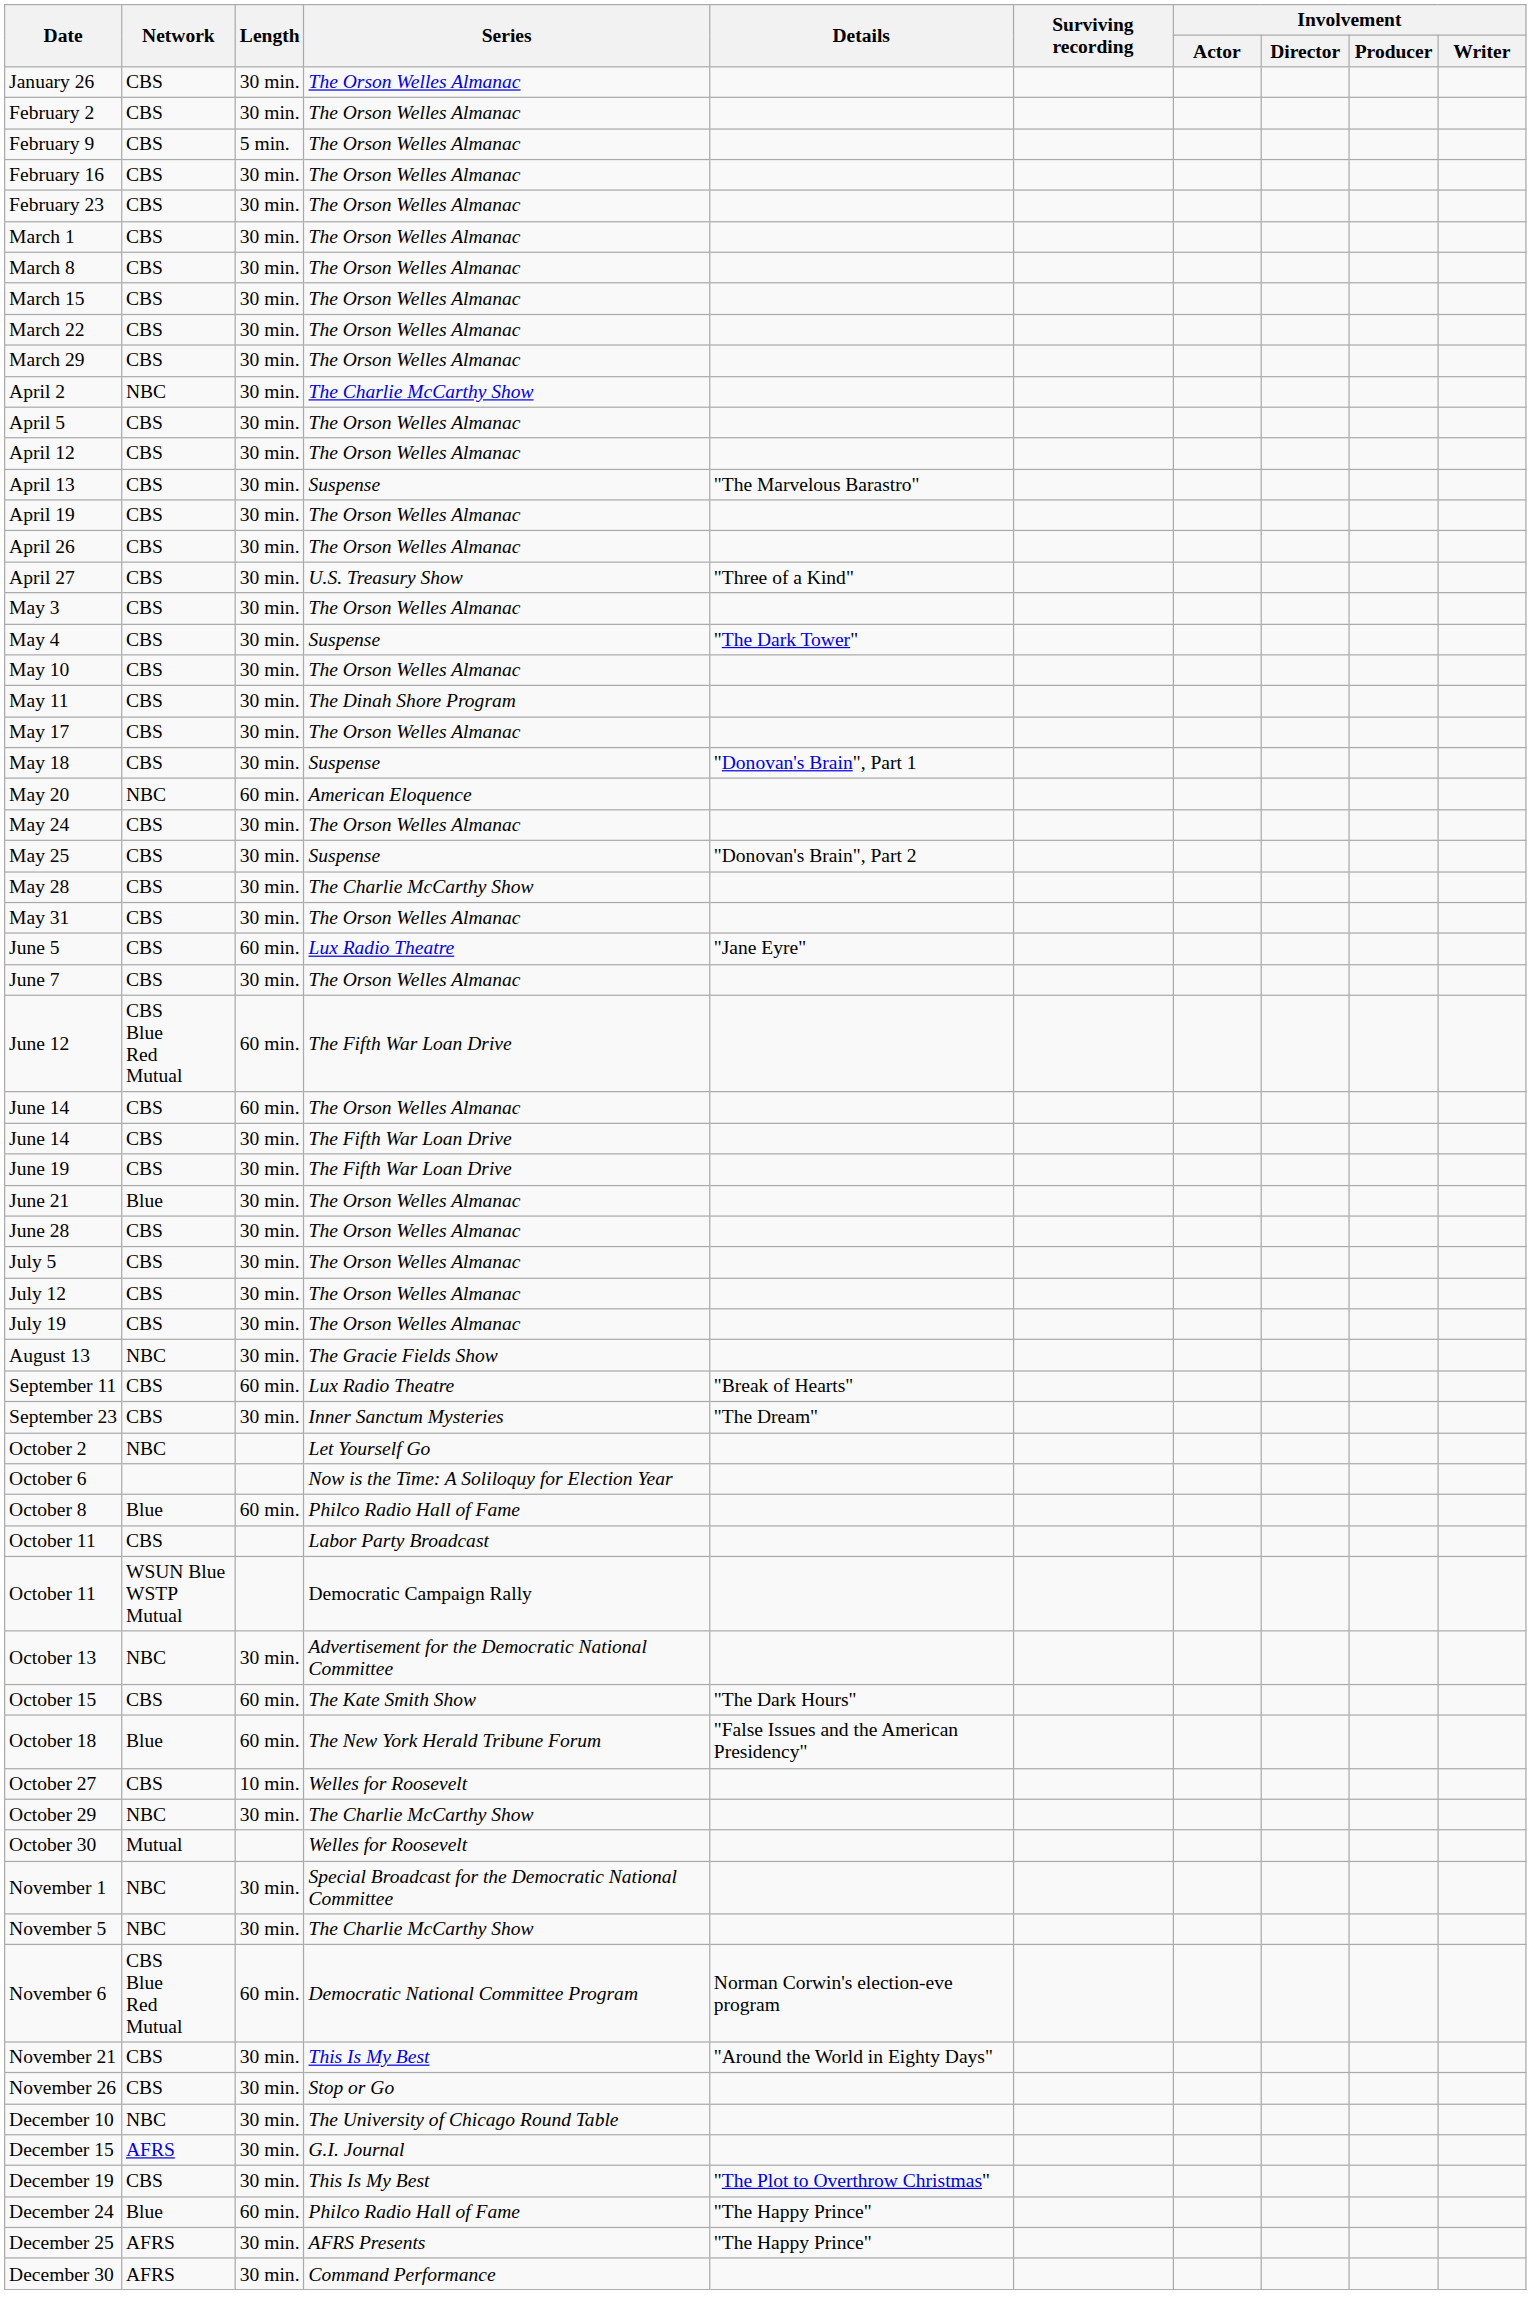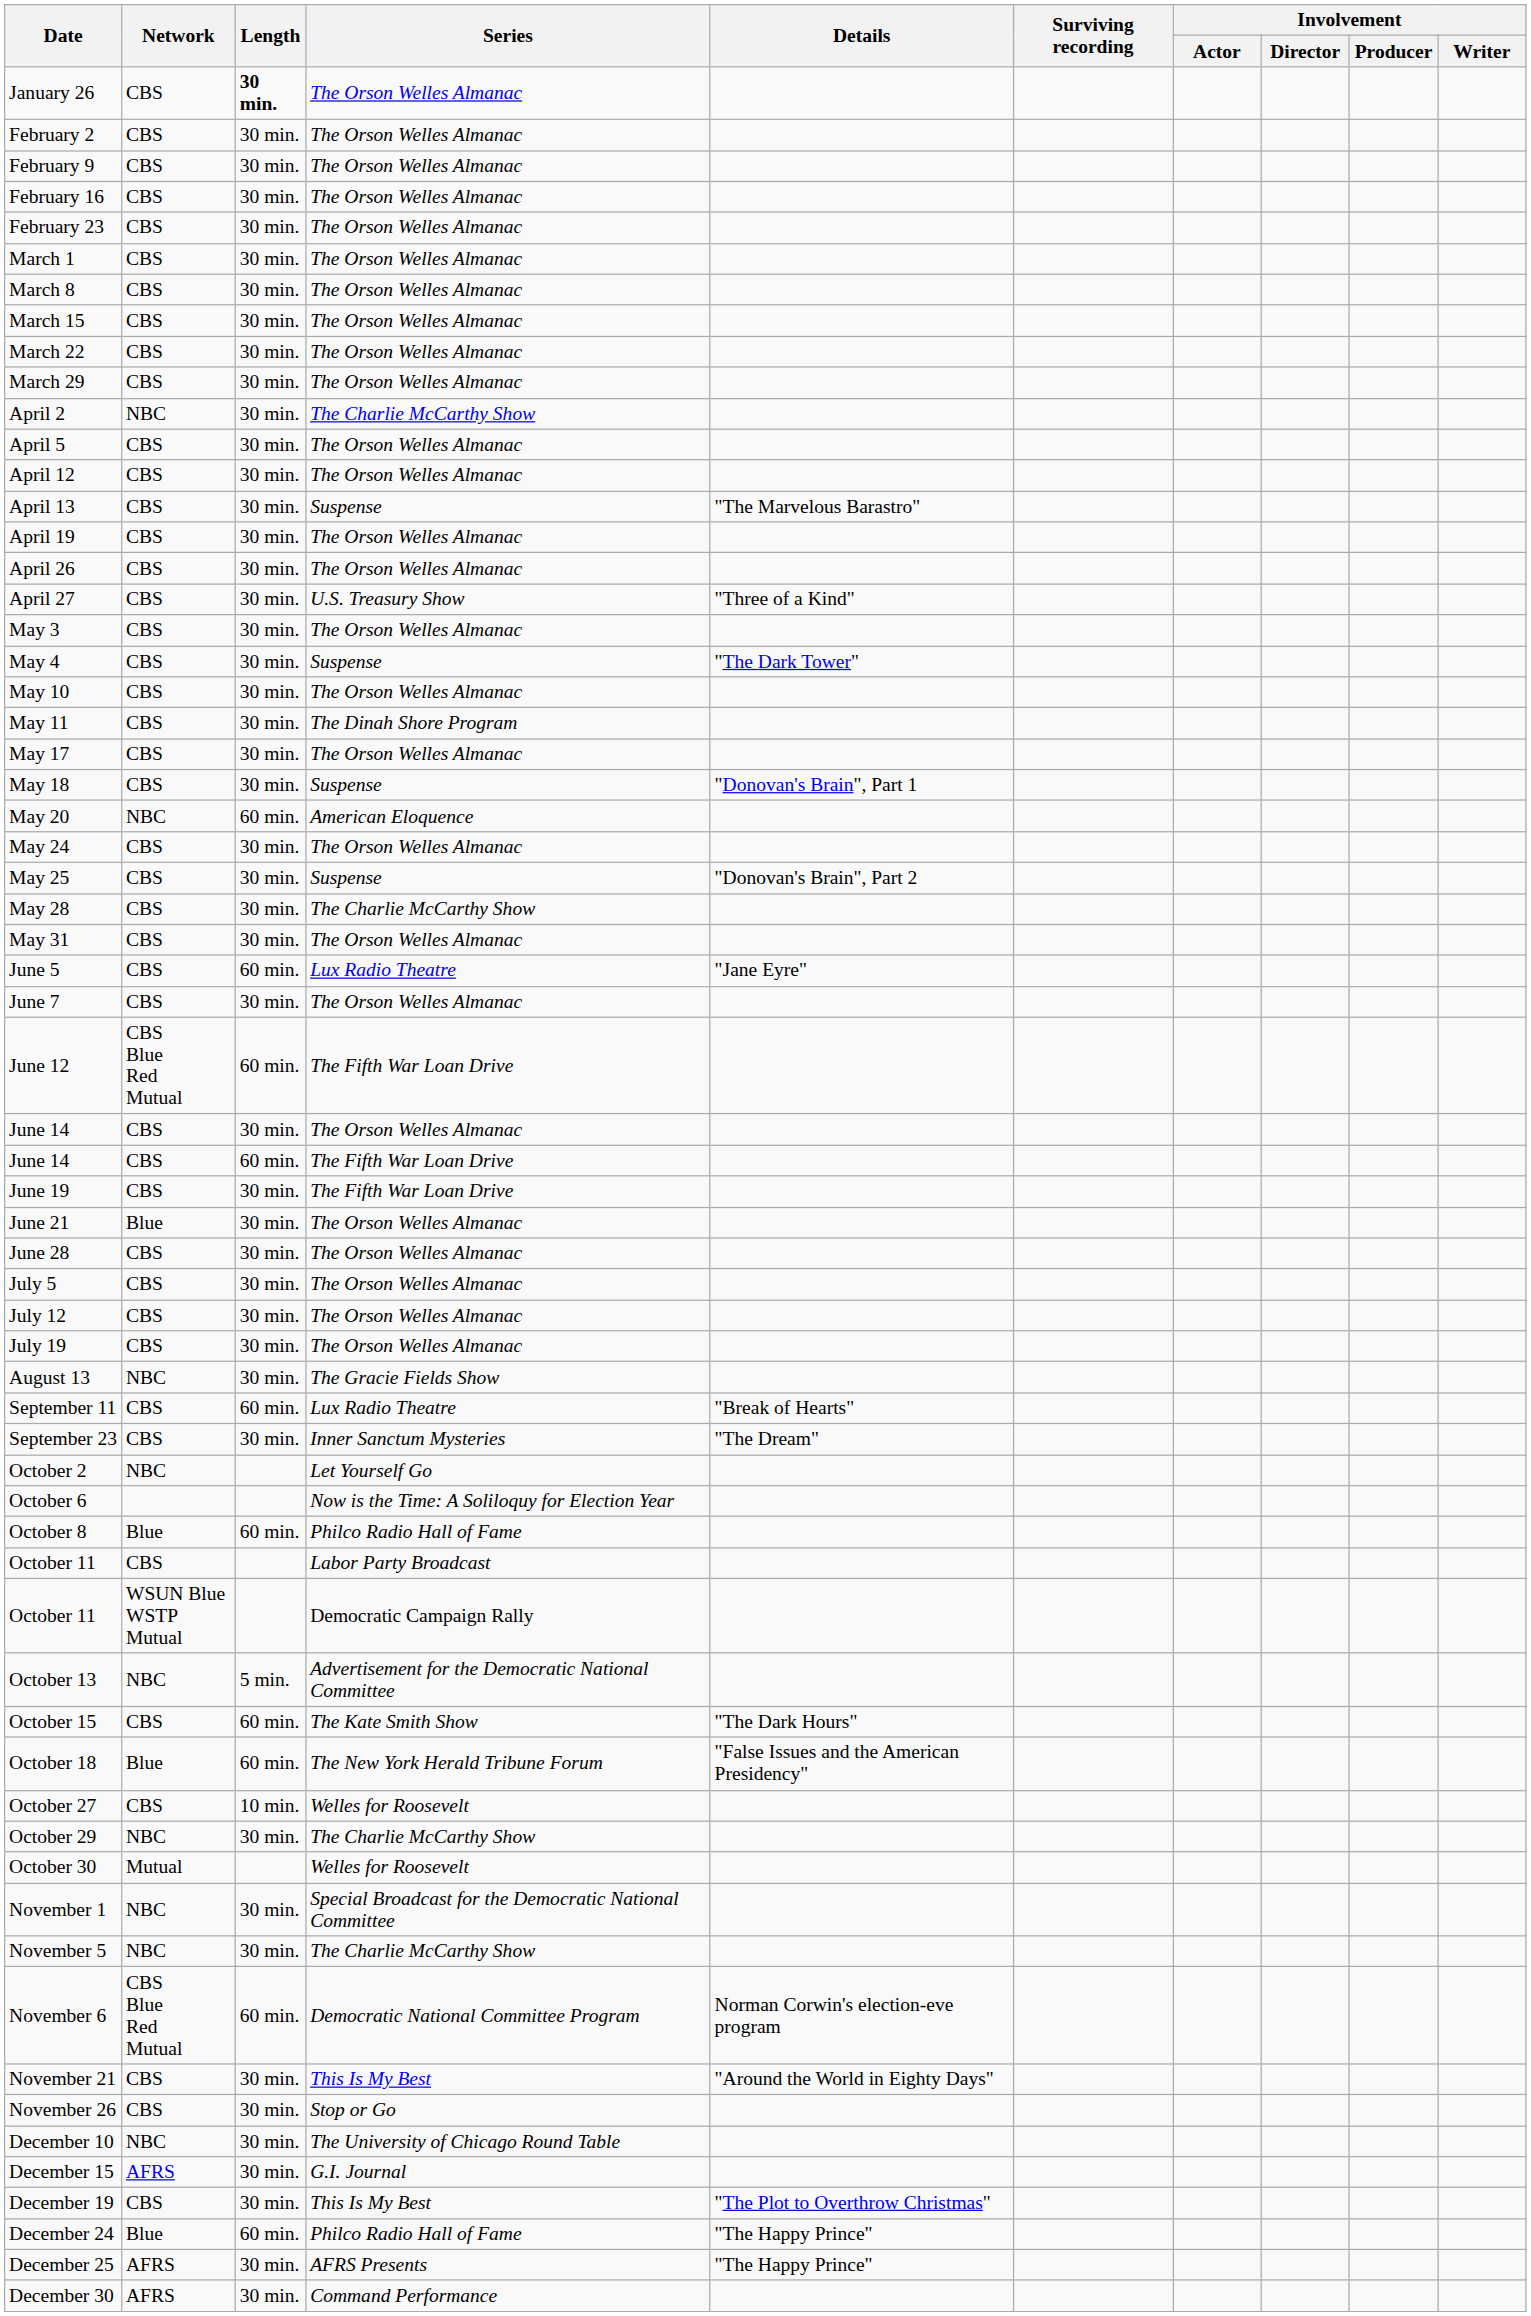January 26 | Length: normal -> bold
February 9 | Length: 5 min. -> 30 min.
June 14 / The Orson Welles Almanac | Length: 60 min. -> 30 min.
June 14 / The Fifth War Loan Drive | Length: 30 min. -> 60 min.
October 13 | Length: 30 min. -> 5 min.
